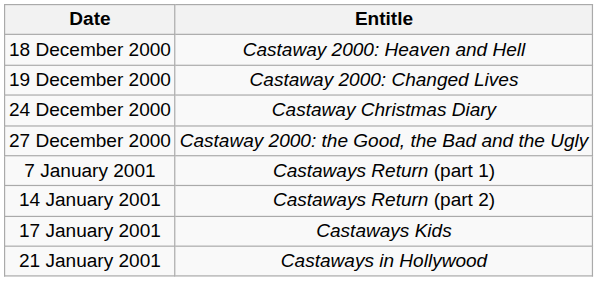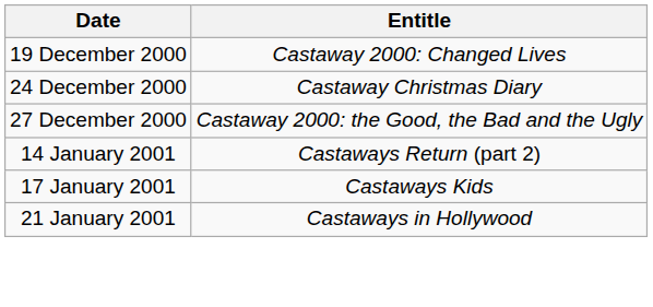- row: 18 December 2000 | Castaway 2000: Heaven and Hell
- row: 7 January 2001 | Castaways Return (part 1)
